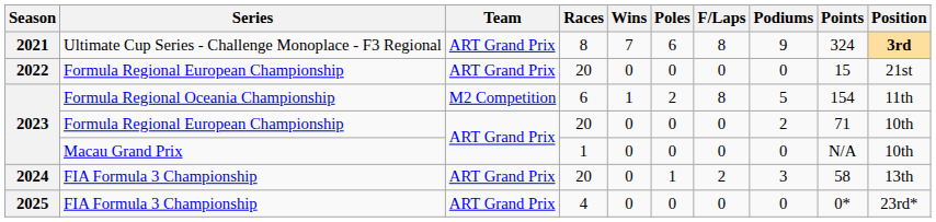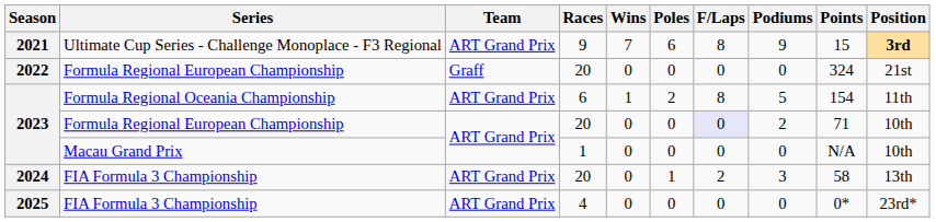2021 | Races: 8 -> 9
2021 | Points: 324 -> 15
2022 | Team: ART Grand Prix -> Graff
2022 | Points: 15 -> 324
2023 / Formula Regional Oceania Championship | Team: M2 Competition -> ART Grand Prix
2023 / Formula Regional European Championship | F/Laps: no background -> lavender background
